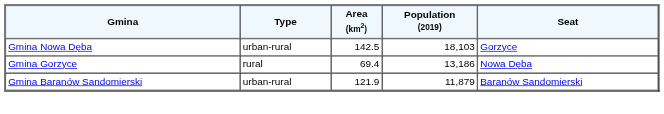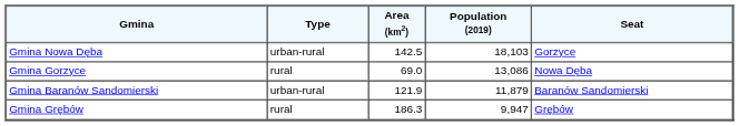Gmina Gorzyce | Area (km2): 69.4 -> 69.0
Gmina Gorzyce | Population (2019): 13,186 -> 13,086
+ row: Gmina Grębów | rural | 186.3 | 9,947 | Grębów
